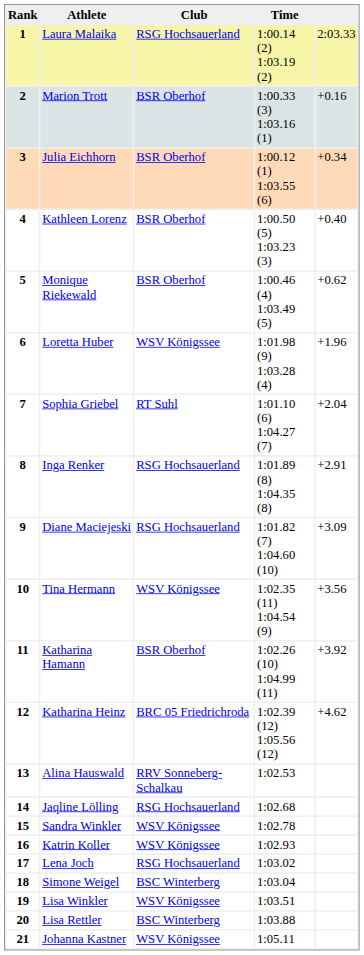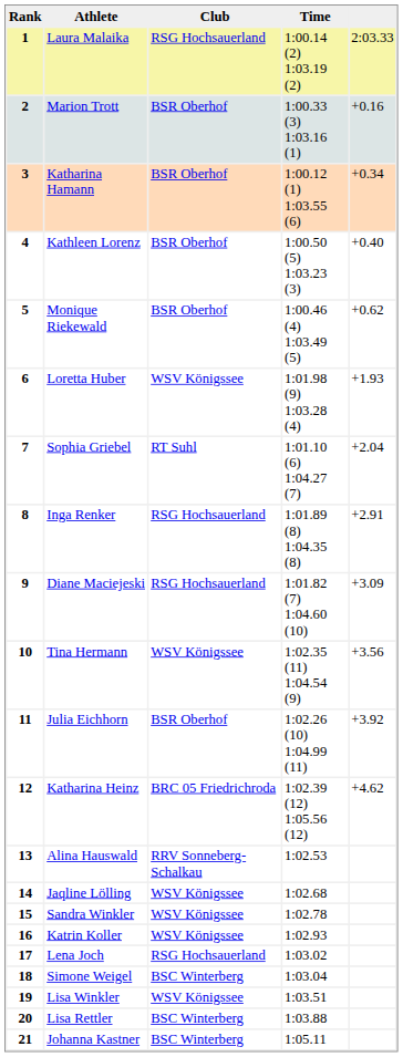3 | Athlete: Julia Eichhorn -> Katharina Hamann
6 | column 5: +1.96 -> +1.93
11 | Athlete: Katharina Hamann -> Julia Eichhorn
14 | Club: RSG Hochsauerland -> WSV Königssee
21 | Club: WSV Königssee -> BSC Winterberg
